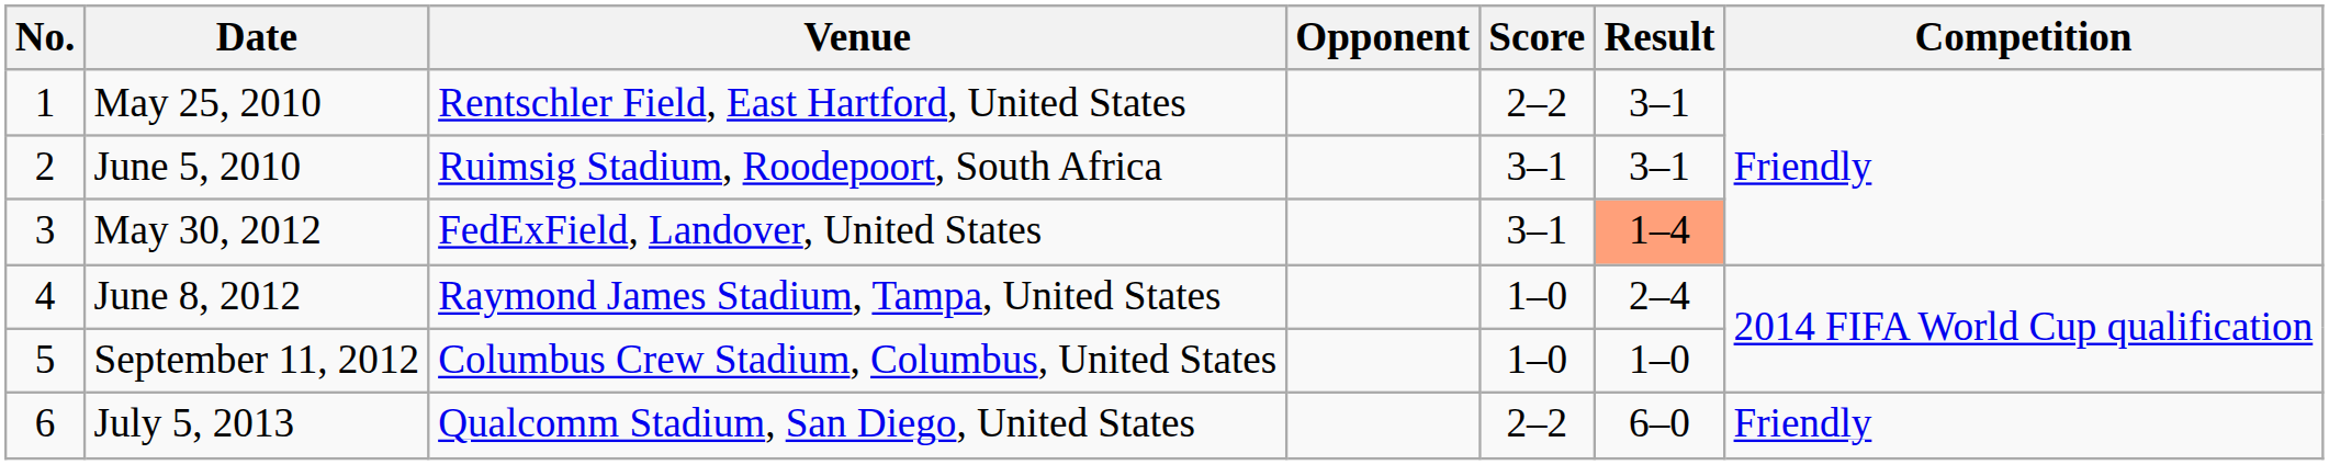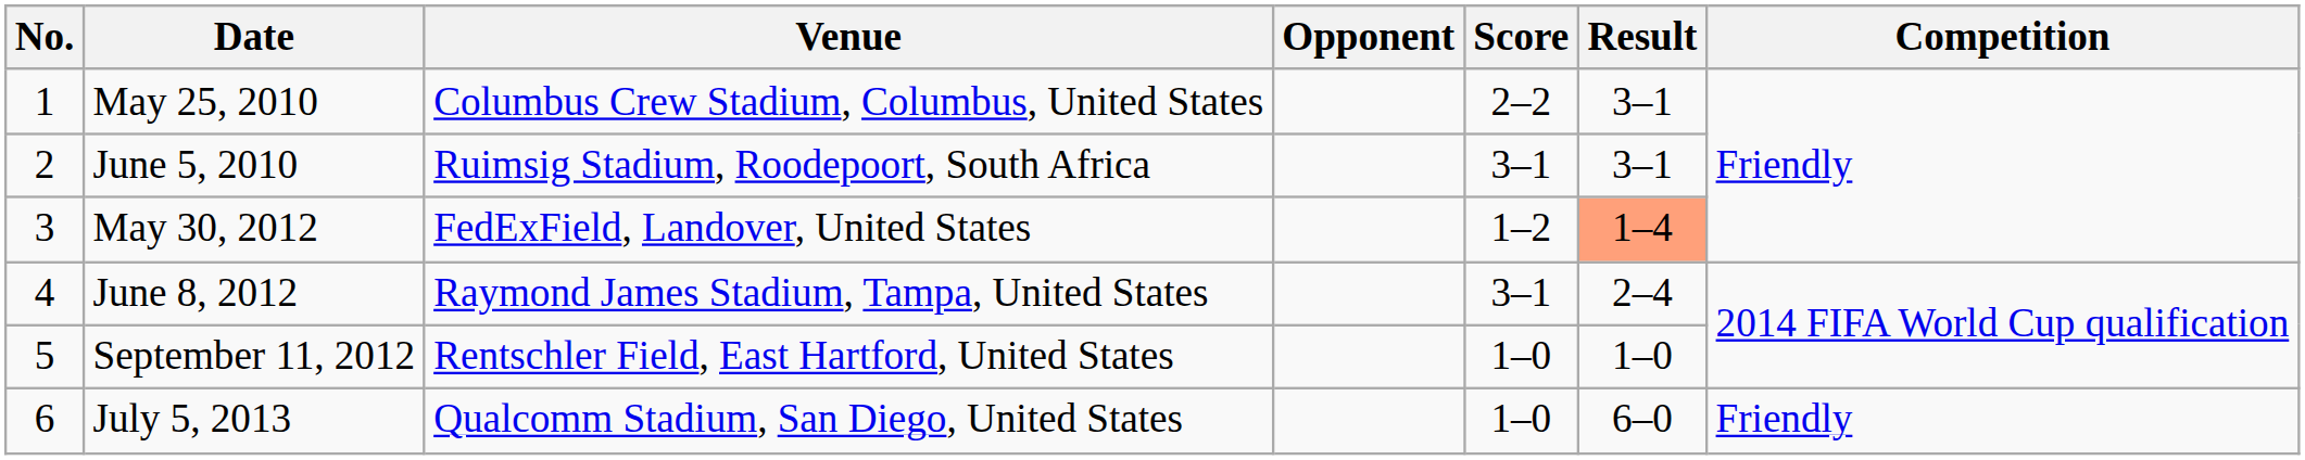May 25, 2010 | Venue: Rentschler Field, East Hartford, United States -> Columbus Crew Stadium, Columbus, United States
May 30, 2012 | Score: 3–1 -> 1–2
June 8, 2012 | Score: 1–0 -> 3–1
September 11, 2012 | Venue: Columbus Crew Stadium, Columbus, United States -> Rentschler Field, East Hartford, United States
July 5, 2013 | Score: 2–2 -> 1–0
